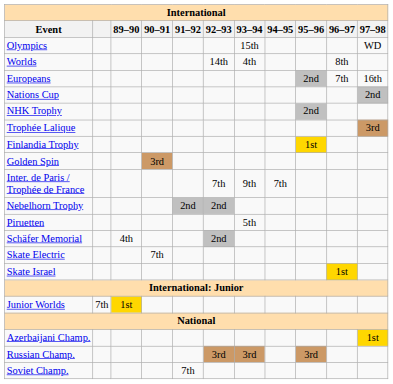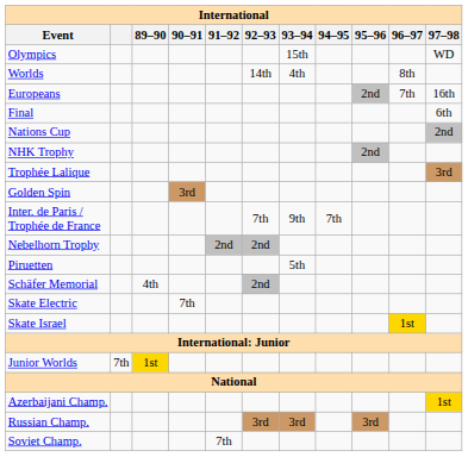+ row: Final | 6th
- row: Finlandia Trophy | 1st
